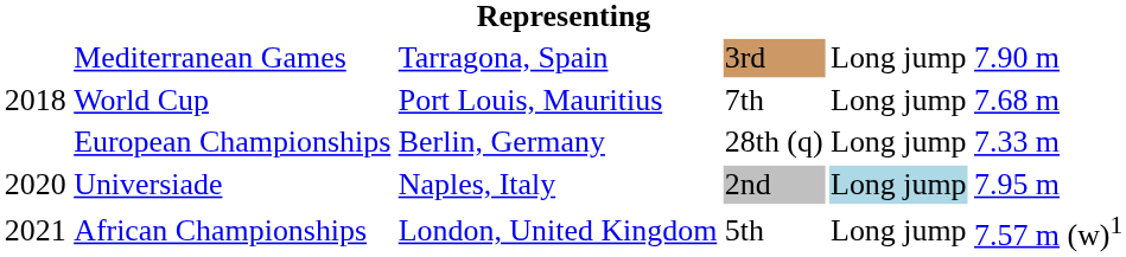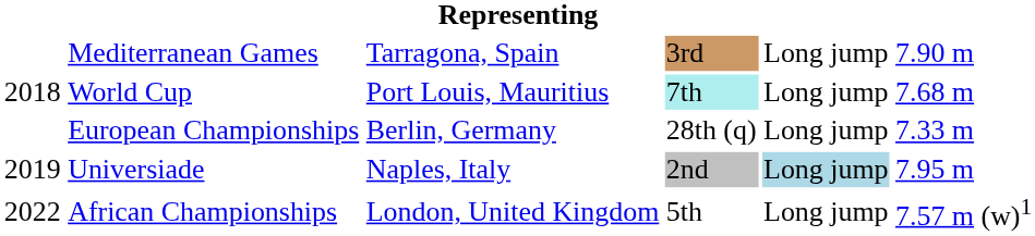World Cup | column 4: no background -> paleturquoise background
Universiade | column 1: 2020 -> 2019
African Championships | column 1: 2021 -> 2022
